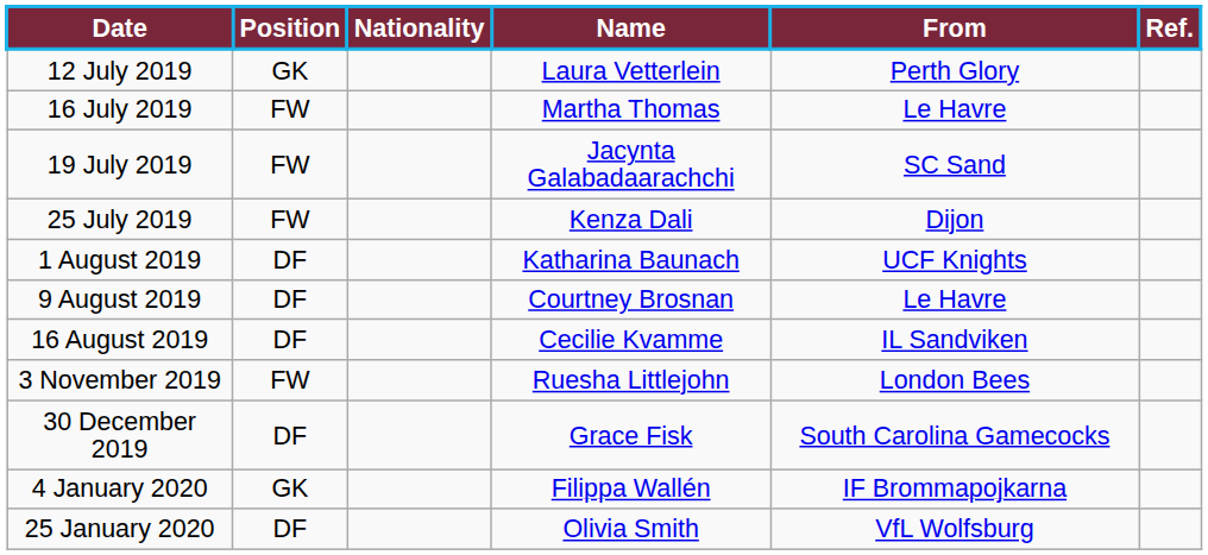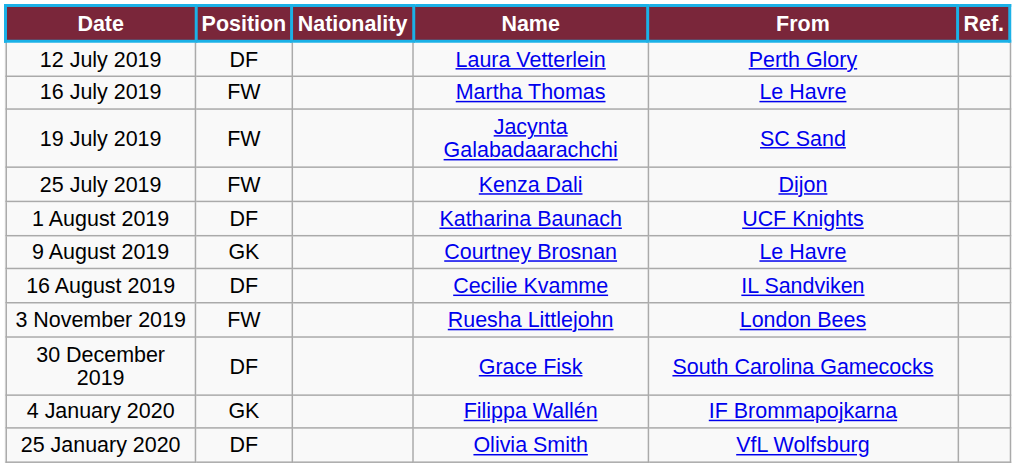12 July 2019 | Position: GK -> DF
9 August 2019 | Position: DF -> GK
